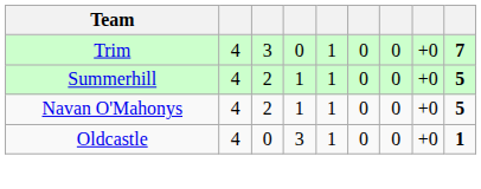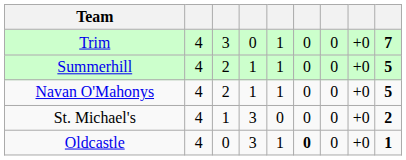+ row: St. Michael's | 4 | 1 | 3 | 0 | 0 | 0 | +0 | 2
Oldcastle | column 6: normal -> bold
